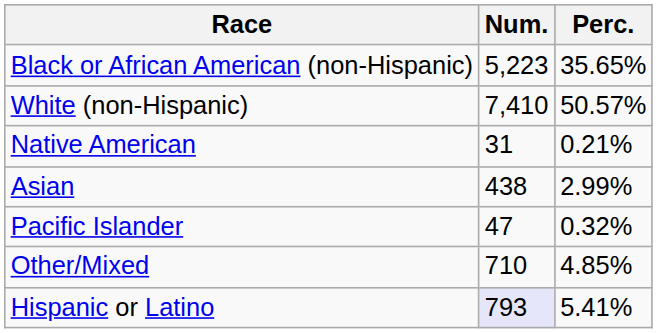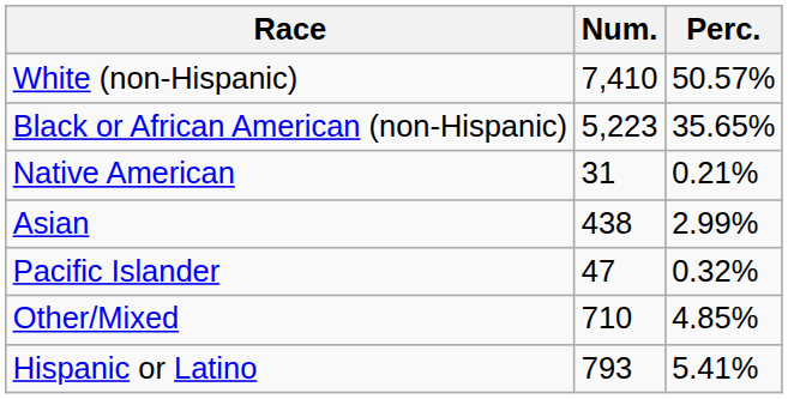rows swapped: White (non-Hispanic) <-> Black or African American (non-Hispanic)
Hispanic or Latino | Num.: lavender background -> no background
